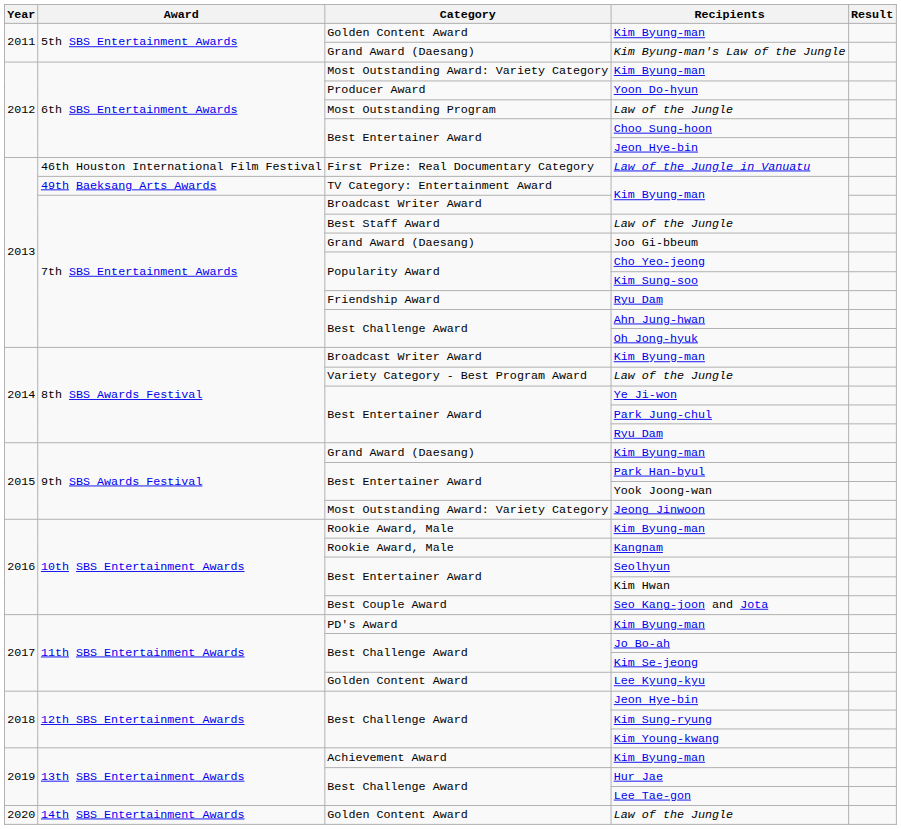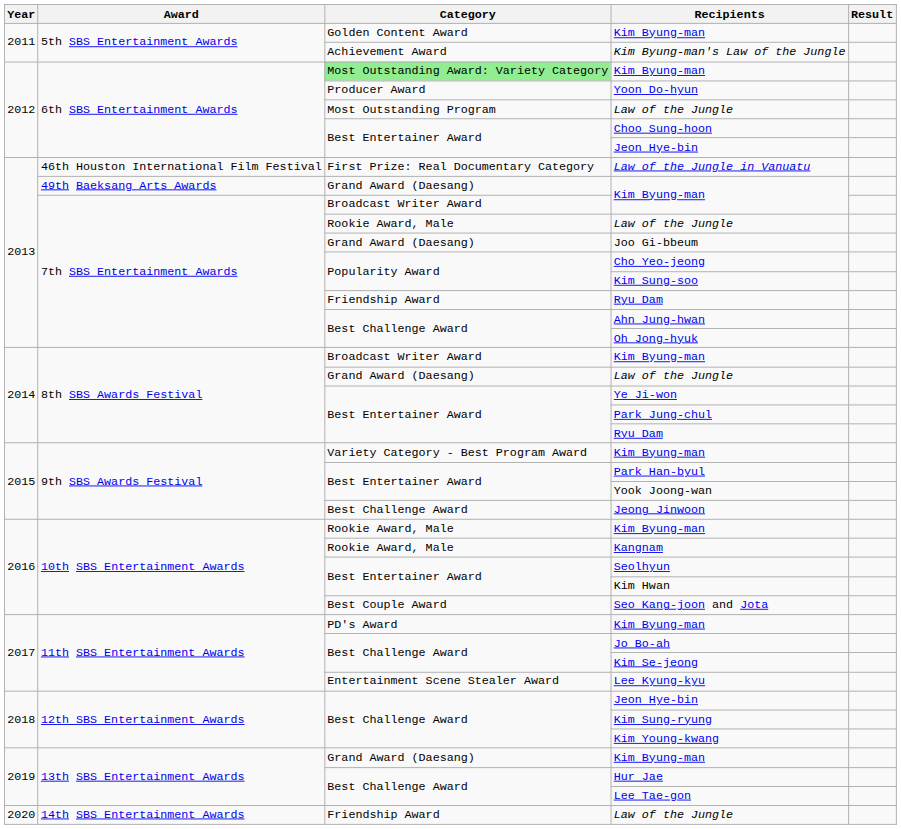Kim Byung-man's Law of the Jungle | Category: Grand Award (Daesang) -> Achievement Award
6th SBS Entertainment Awards / Kim Byung-man | Category: no background -> lightgreen background
49th Baeksang Arts Awards / Kim Byung-man | Category: TV Category: Entertainment Award -> Grand Award (Daesang)
7th SBS Entertainment Awards / Law of the Jungle | Category: Best Staff Award -> Rookie Award, Male
8th SBS Awards Festival / Law of the Jungle | Category: Variety Category - Best Program Award -> Grand Award (Daesang)
9th SBS Awards Festival / Kim Byung-man | Category: Grand Award (Daesang) -> Variety Category - Best Program Award
Jeong Jinwoon | Category: Most Outstanding Award: Variety Category -> Best Challenge Award
Lee Kyung-kyu | Category: Golden Content Award -> Entertainment Scene Stealer Award
13th SBS Entertainment Awards / Kim Byung-man | Category: Achievement Award -> Grand Award (Daesang)
14th SBS Entertainment Awards / Law of the Jungle | Category: Golden Content Award -> Friendship Award
